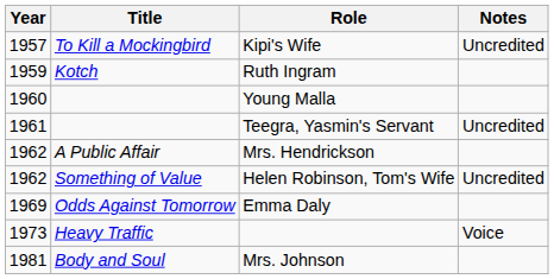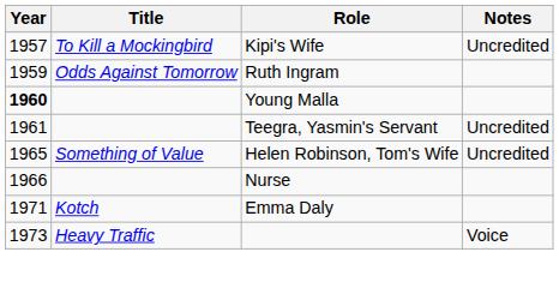Ruth Ingram | Title: Kotch -> Odds Against Tomorrow
Young Malla | Year: normal -> bold
- row: 1962 | A Public Affair | Mrs. Hendrickson
Helen Robinson, Tom's Wife | Year: 1962 -> 1965
+ row: 1966 | Nurse
Emma Daly | Year: 1969 -> 1971
Emma Daly | Title: Odds Against Tomorrow -> Kotch
- row: 1981 | Body and Soul | Mrs. Johnson
